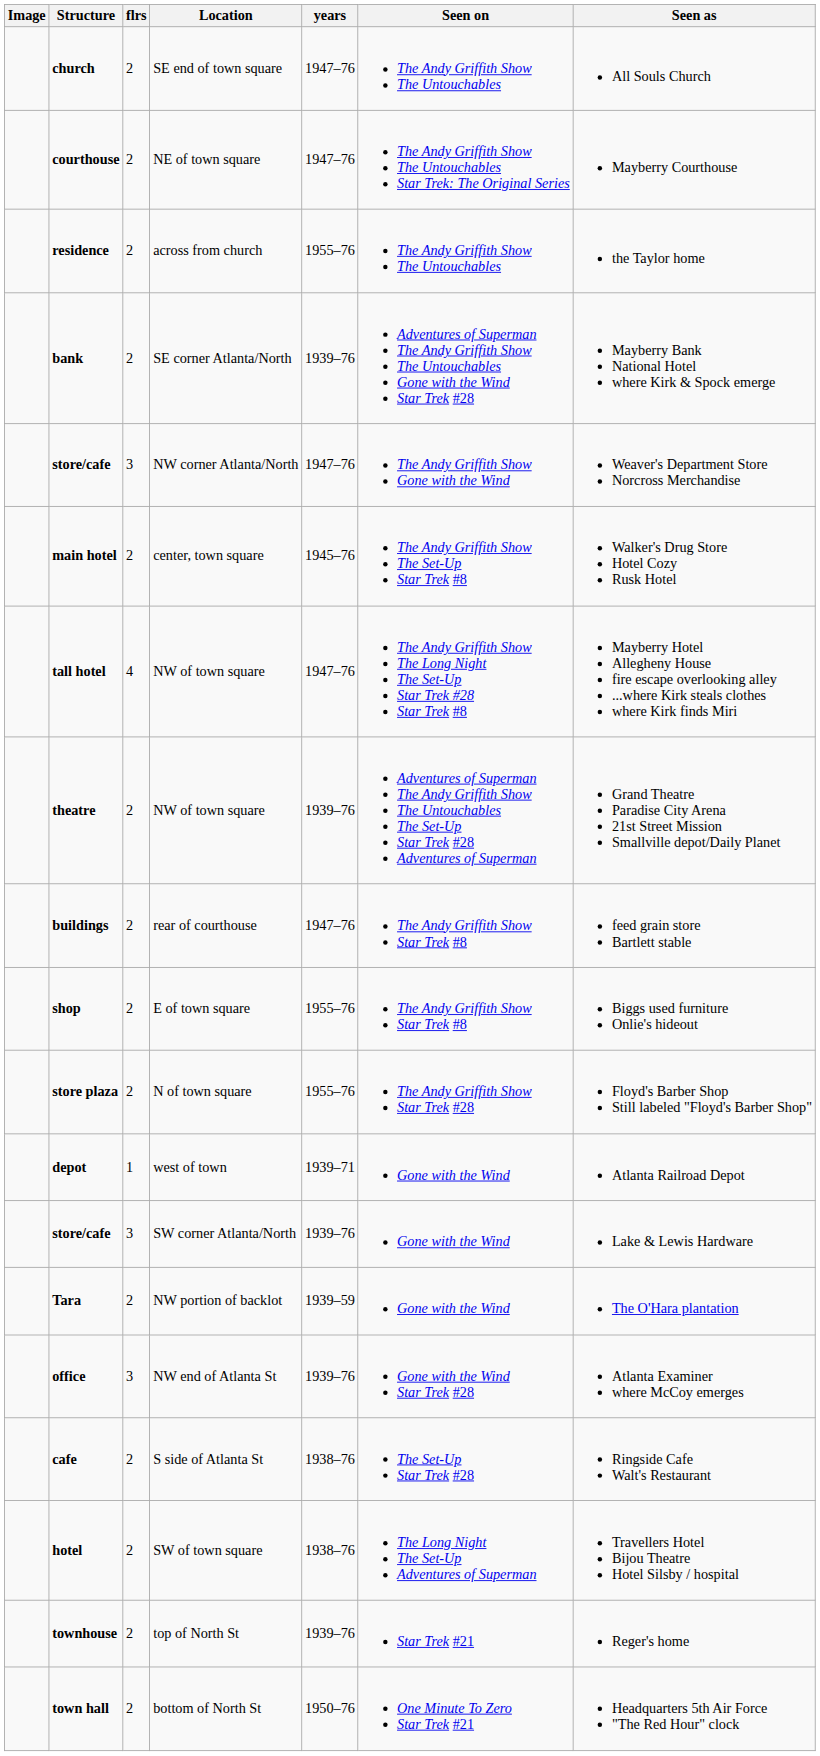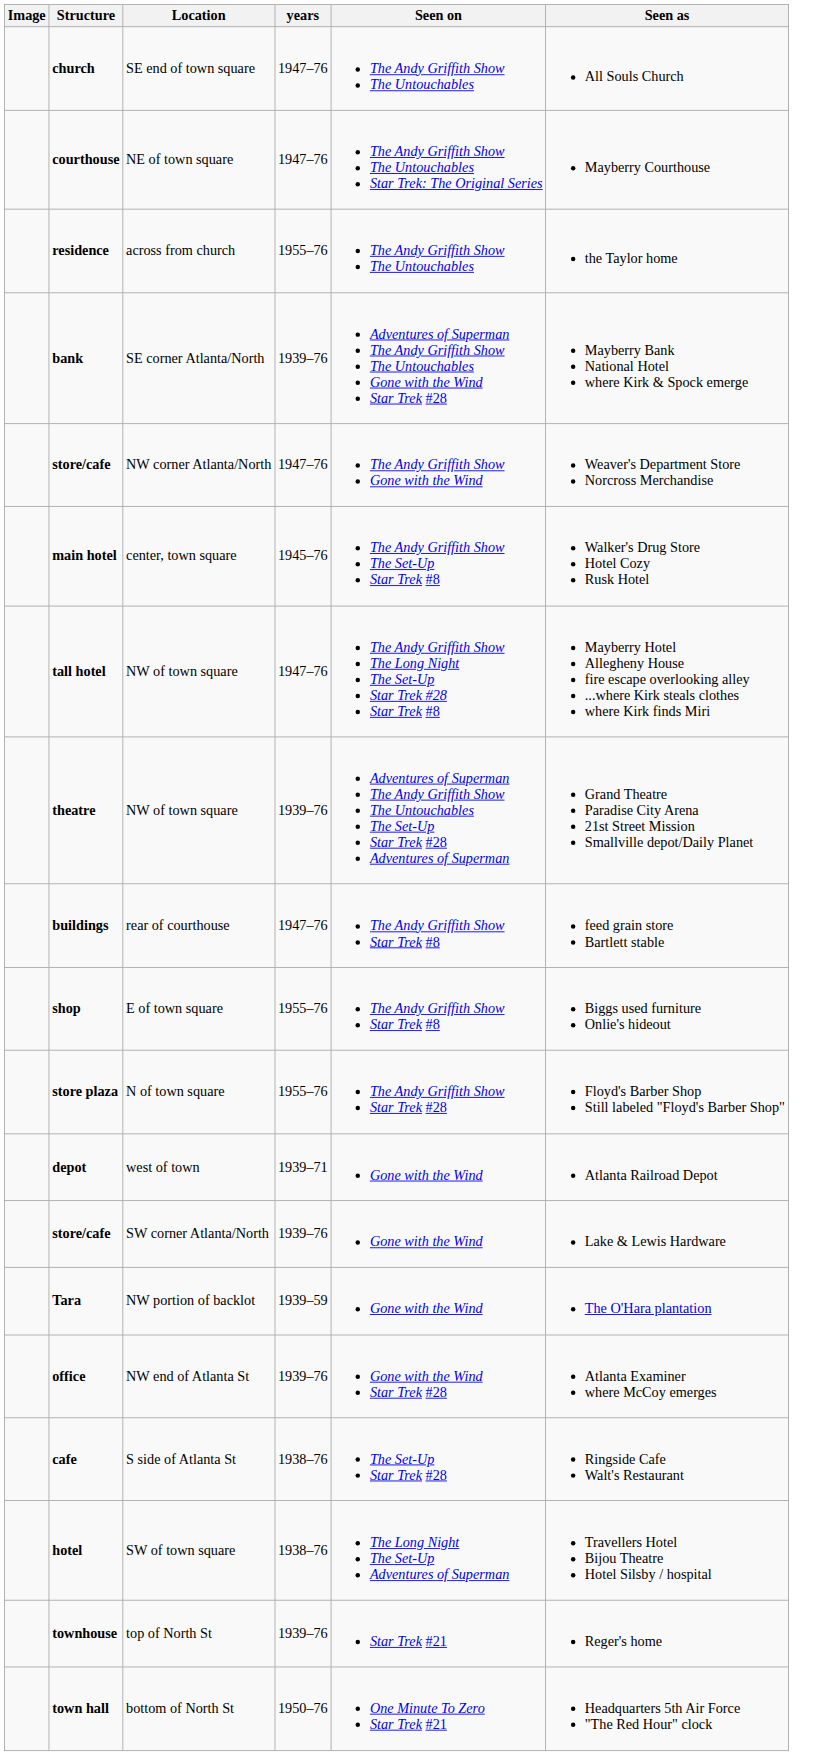- column: flrs | 2 | 2 | 2 | 2 | 3 | 2 | 4 | 2 | 2 | 2 | 2 | 1 | 3 | 2 | 3 | 2 | 2 | 2 | 2
